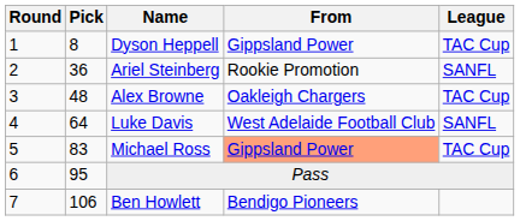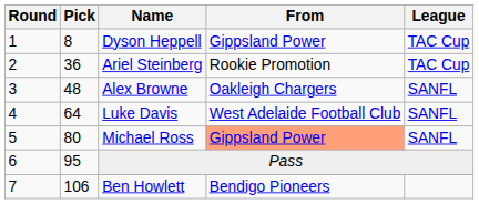Ariel Steinberg | League: SANFL -> TAC Cup
Alex Browne | League: TAC Cup -> SANFL
Michael Ross | Pick: 83 -> 80
Michael Ross | League: TAC Cup -> SANFL
